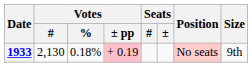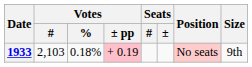1933 | Votes / #: 2,130 -> 2,103
